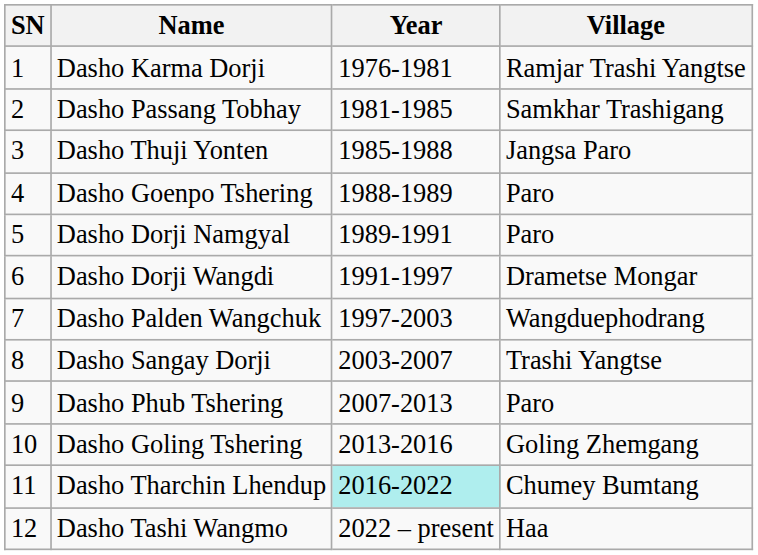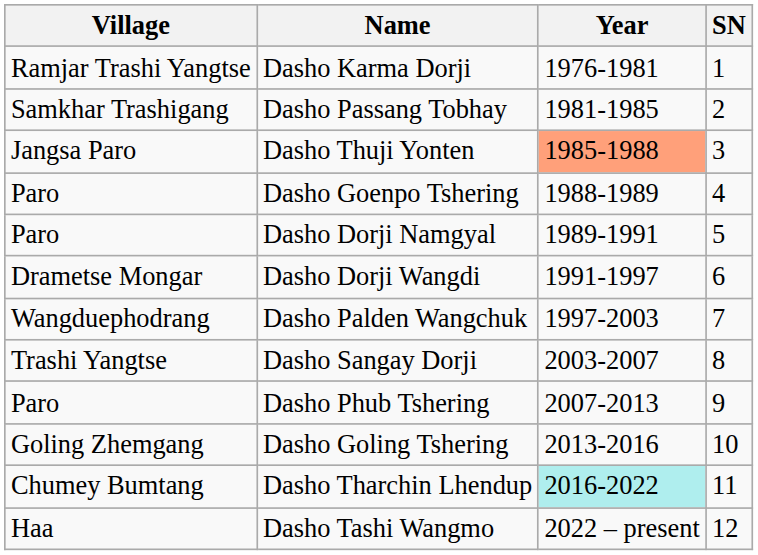columns swapped: SN <-> Village
Dasho Thuji Yonten | Year: no background -> lightsalmon background
